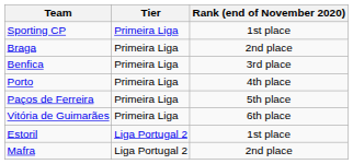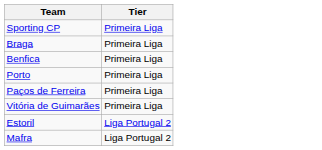- column: Rank (end of November 2020) | 1st place | 2nd place | 3rd place | 4th place | 5th place | 6th place | 1st place | 2nd place
